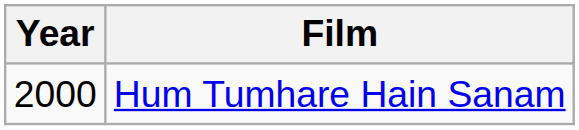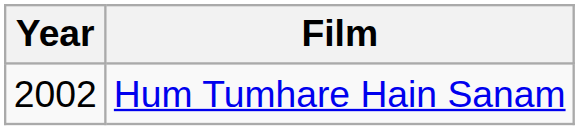Hum Tumhare Hain Sanam | Year: 2000 -> 2002
